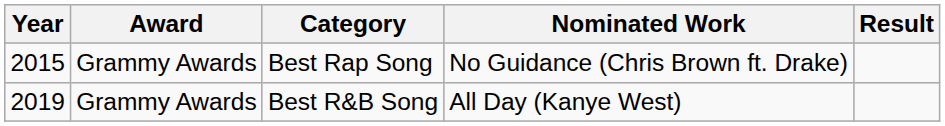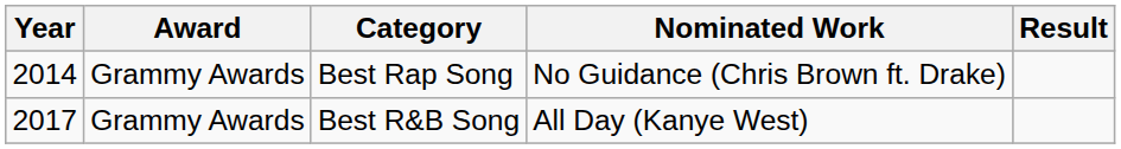Best Rap Song | Year: 2015 -> 2014
Best R&B Song | Year: 2019 -> 2017
